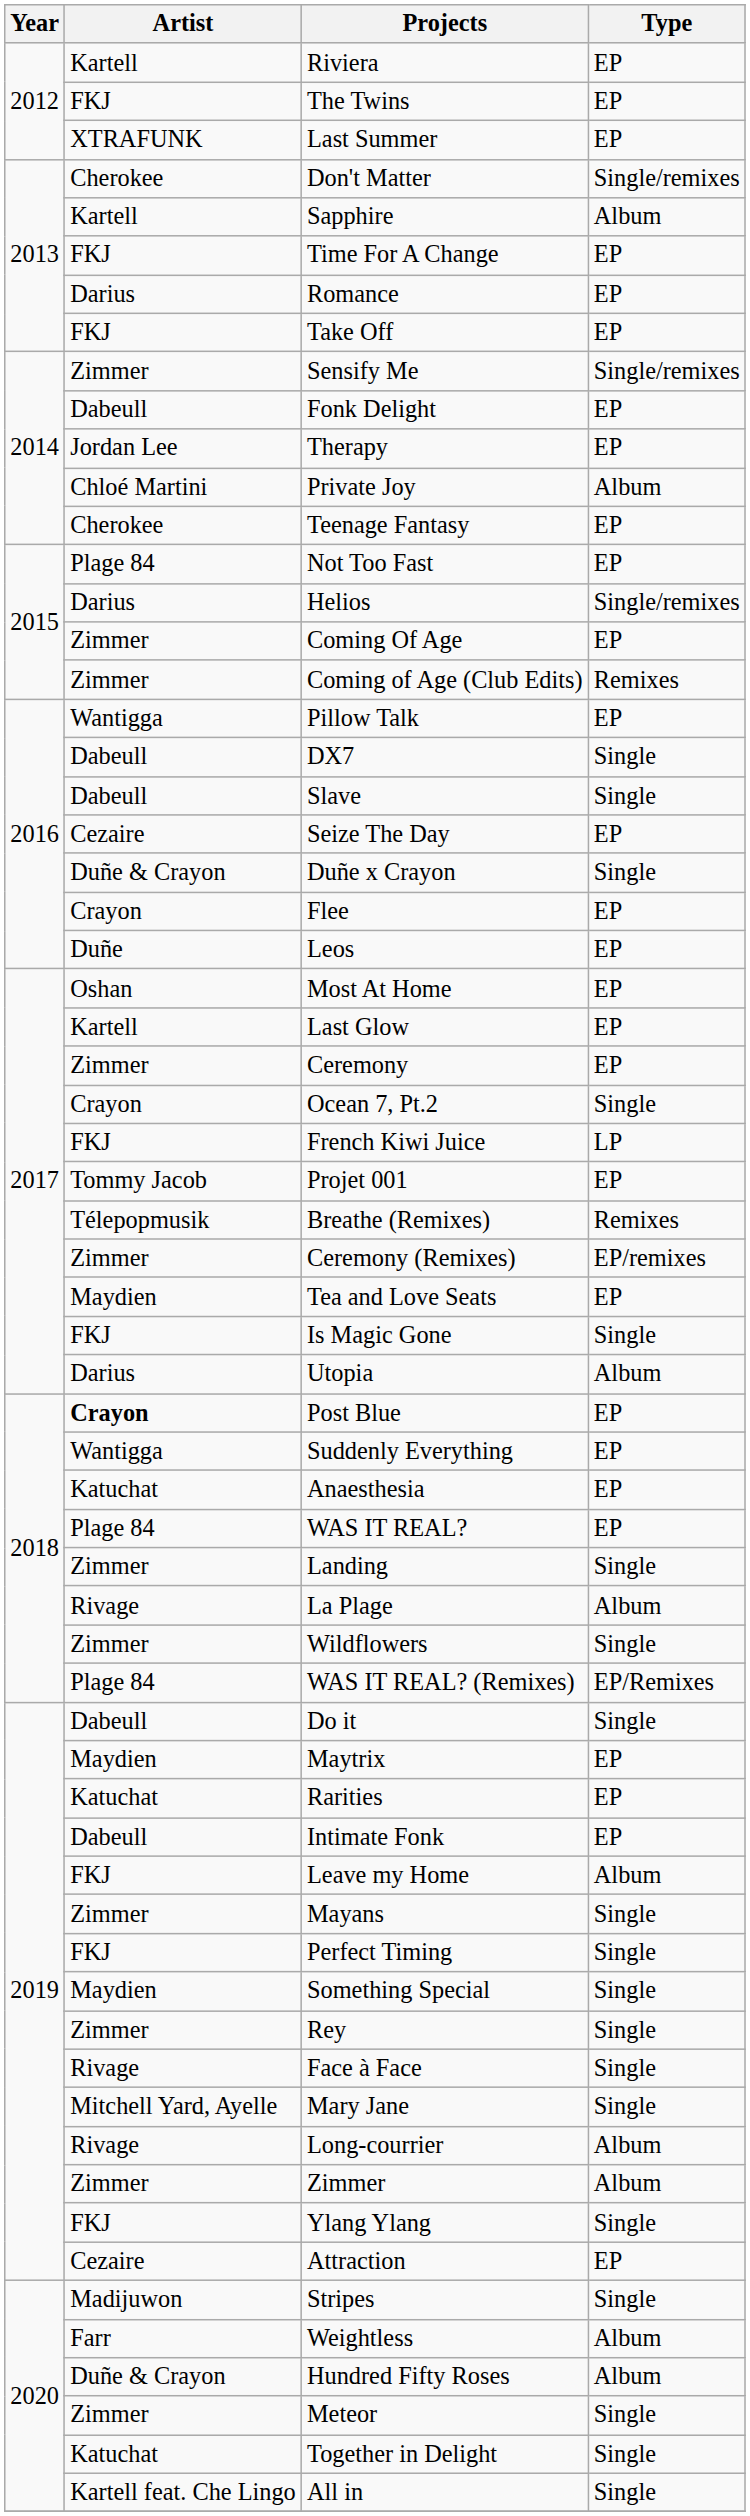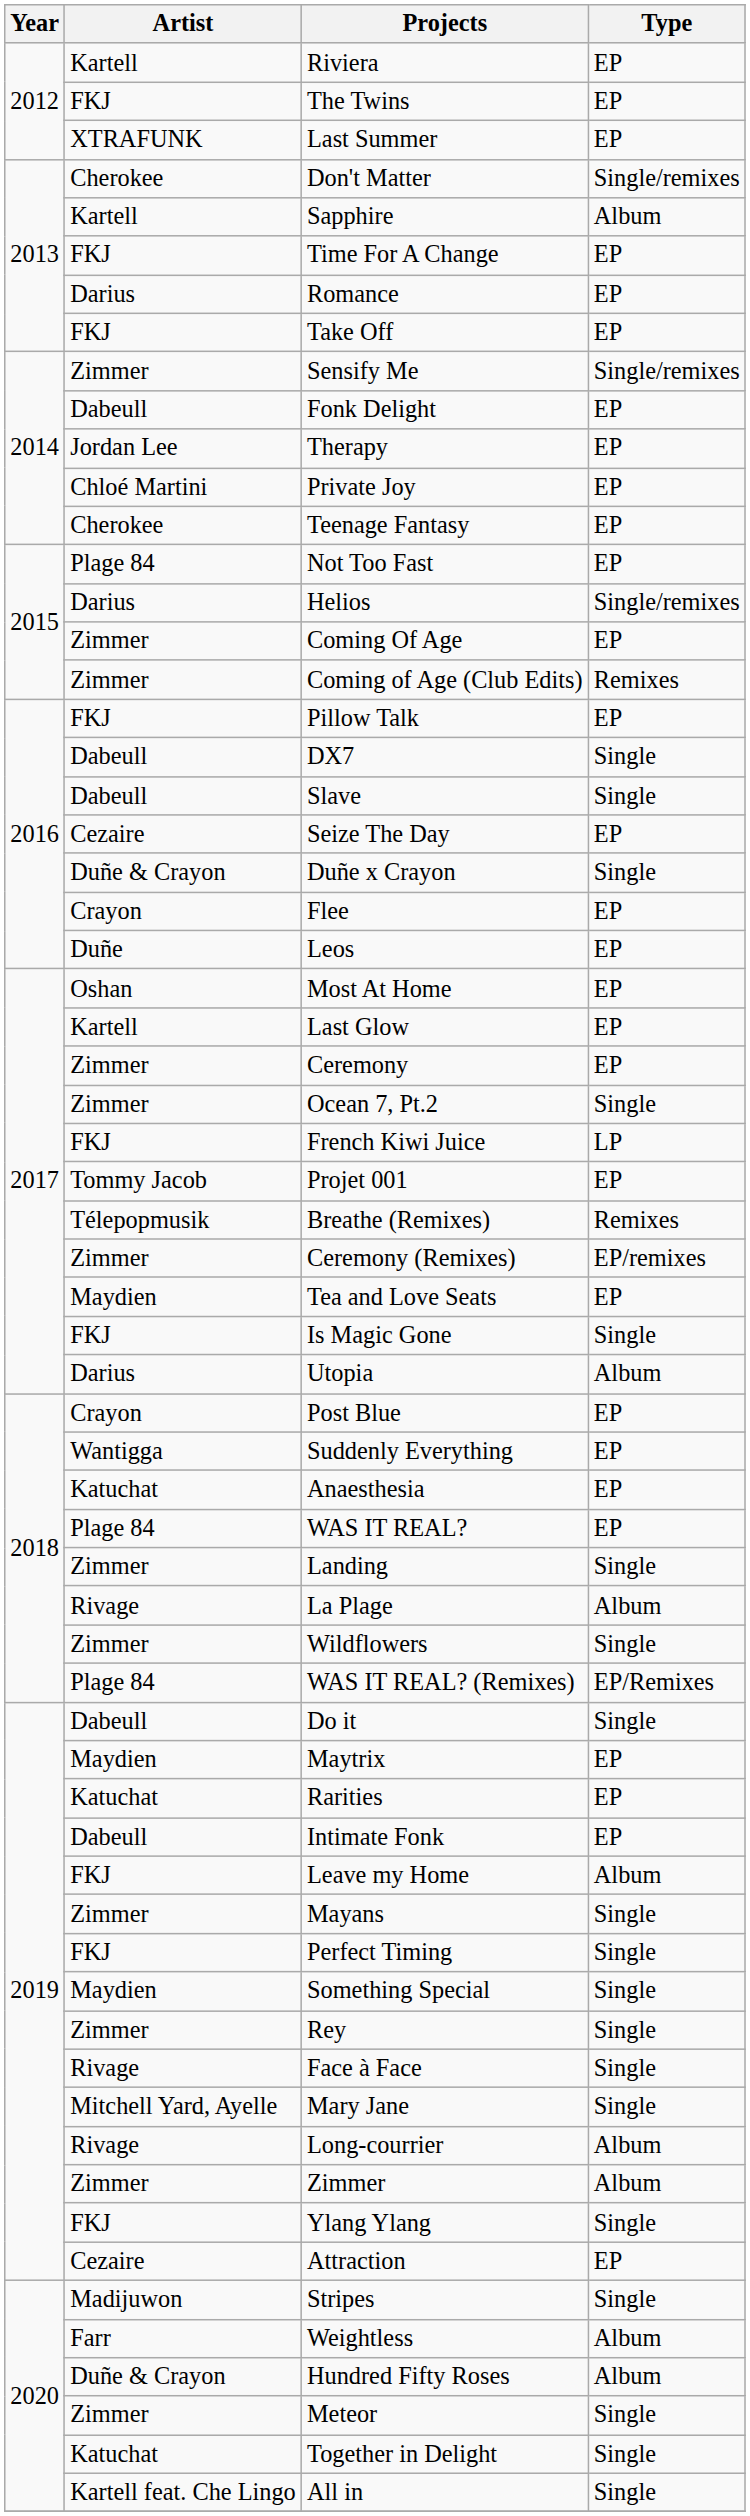Private Joy | Type: Album -> EP
Pillow Talk | Artist: Wantigga -> FKJ
Ocean 7, Pt.2 | Artist: Crayon -> Zimmer
Post Blue | Artist: bold -> normal
